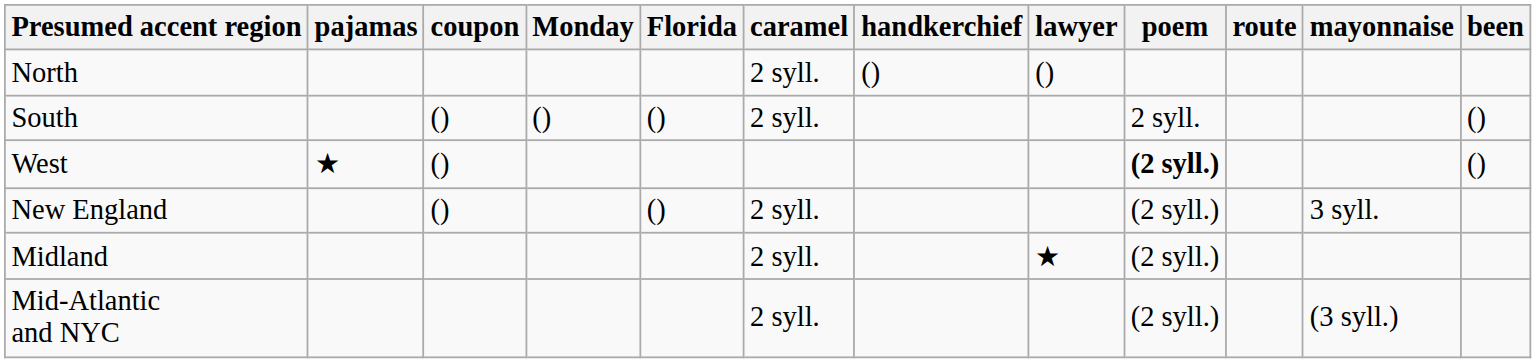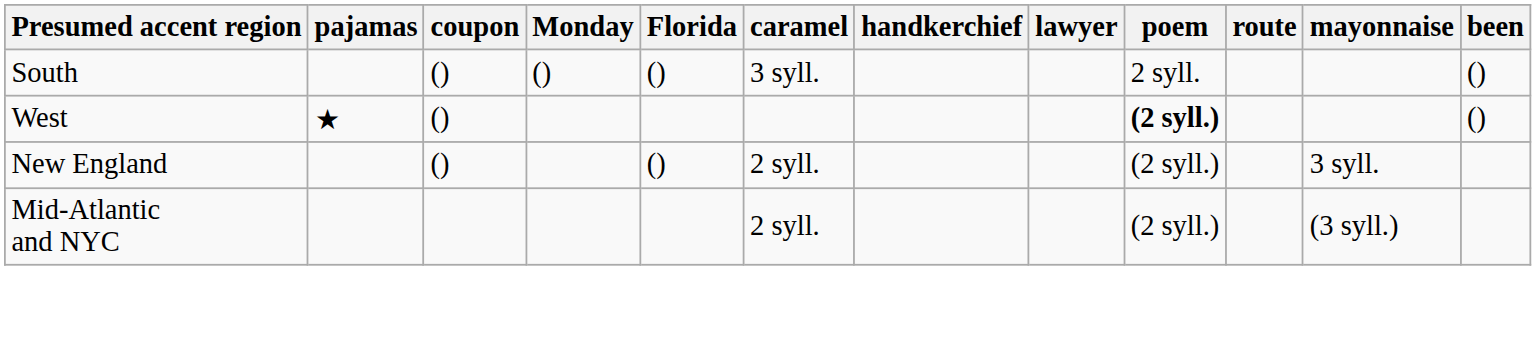- row: North | 2 syll. | () | ()
South | caramel: 2 syll. -> 3 syll.
- row: Midland | 2 syll. | ★ | (2 syll.)
